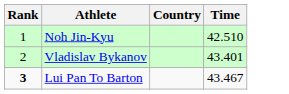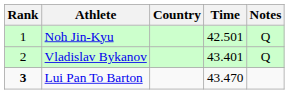+ column: Notes | Q | Q
Noh Jin-Kyu | Time: 42.510 -> 42.501
Lui Pan To Barton | Time: 43.467 -> 43.470
